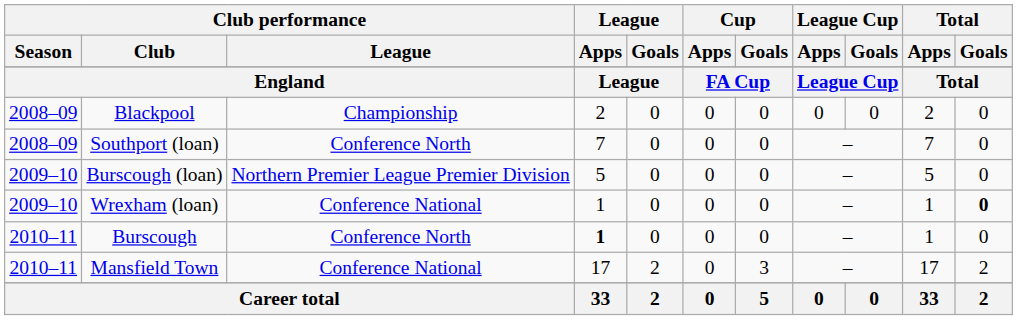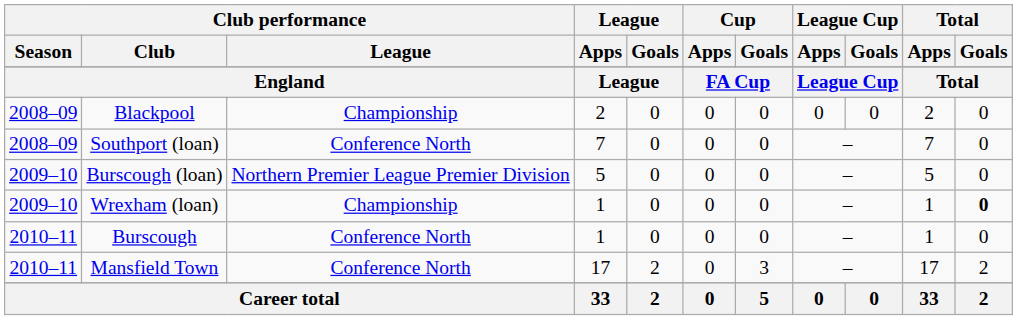Wrexham (loan) | Club performance / League: Conference National -> Championship
Burscough | League / Apps: bold -> normal
Mansfield Town | Club performance / League: Conference National -> Conference North
